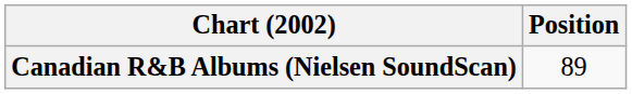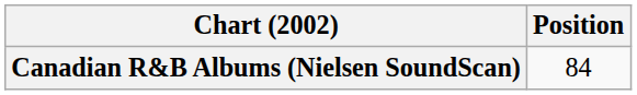Canadian R&B Albums (Nielsen SoundScan) | Position: 89 -> 84
